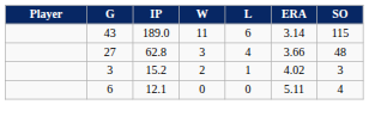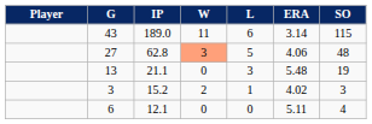27 | W: no background -> lightsalmon background
27 | L: 4 -> 5
27 | ERA: 3.66 -> 4.06
+ row: 13 | 21.1 | 0 | 3 | 5.48 | 19
